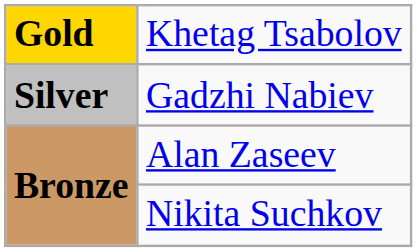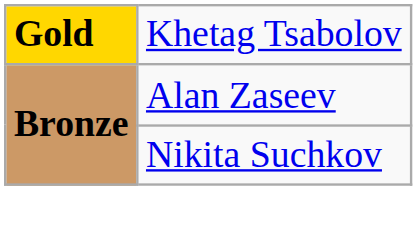- row: Silver | Gadzhi Nabiev
